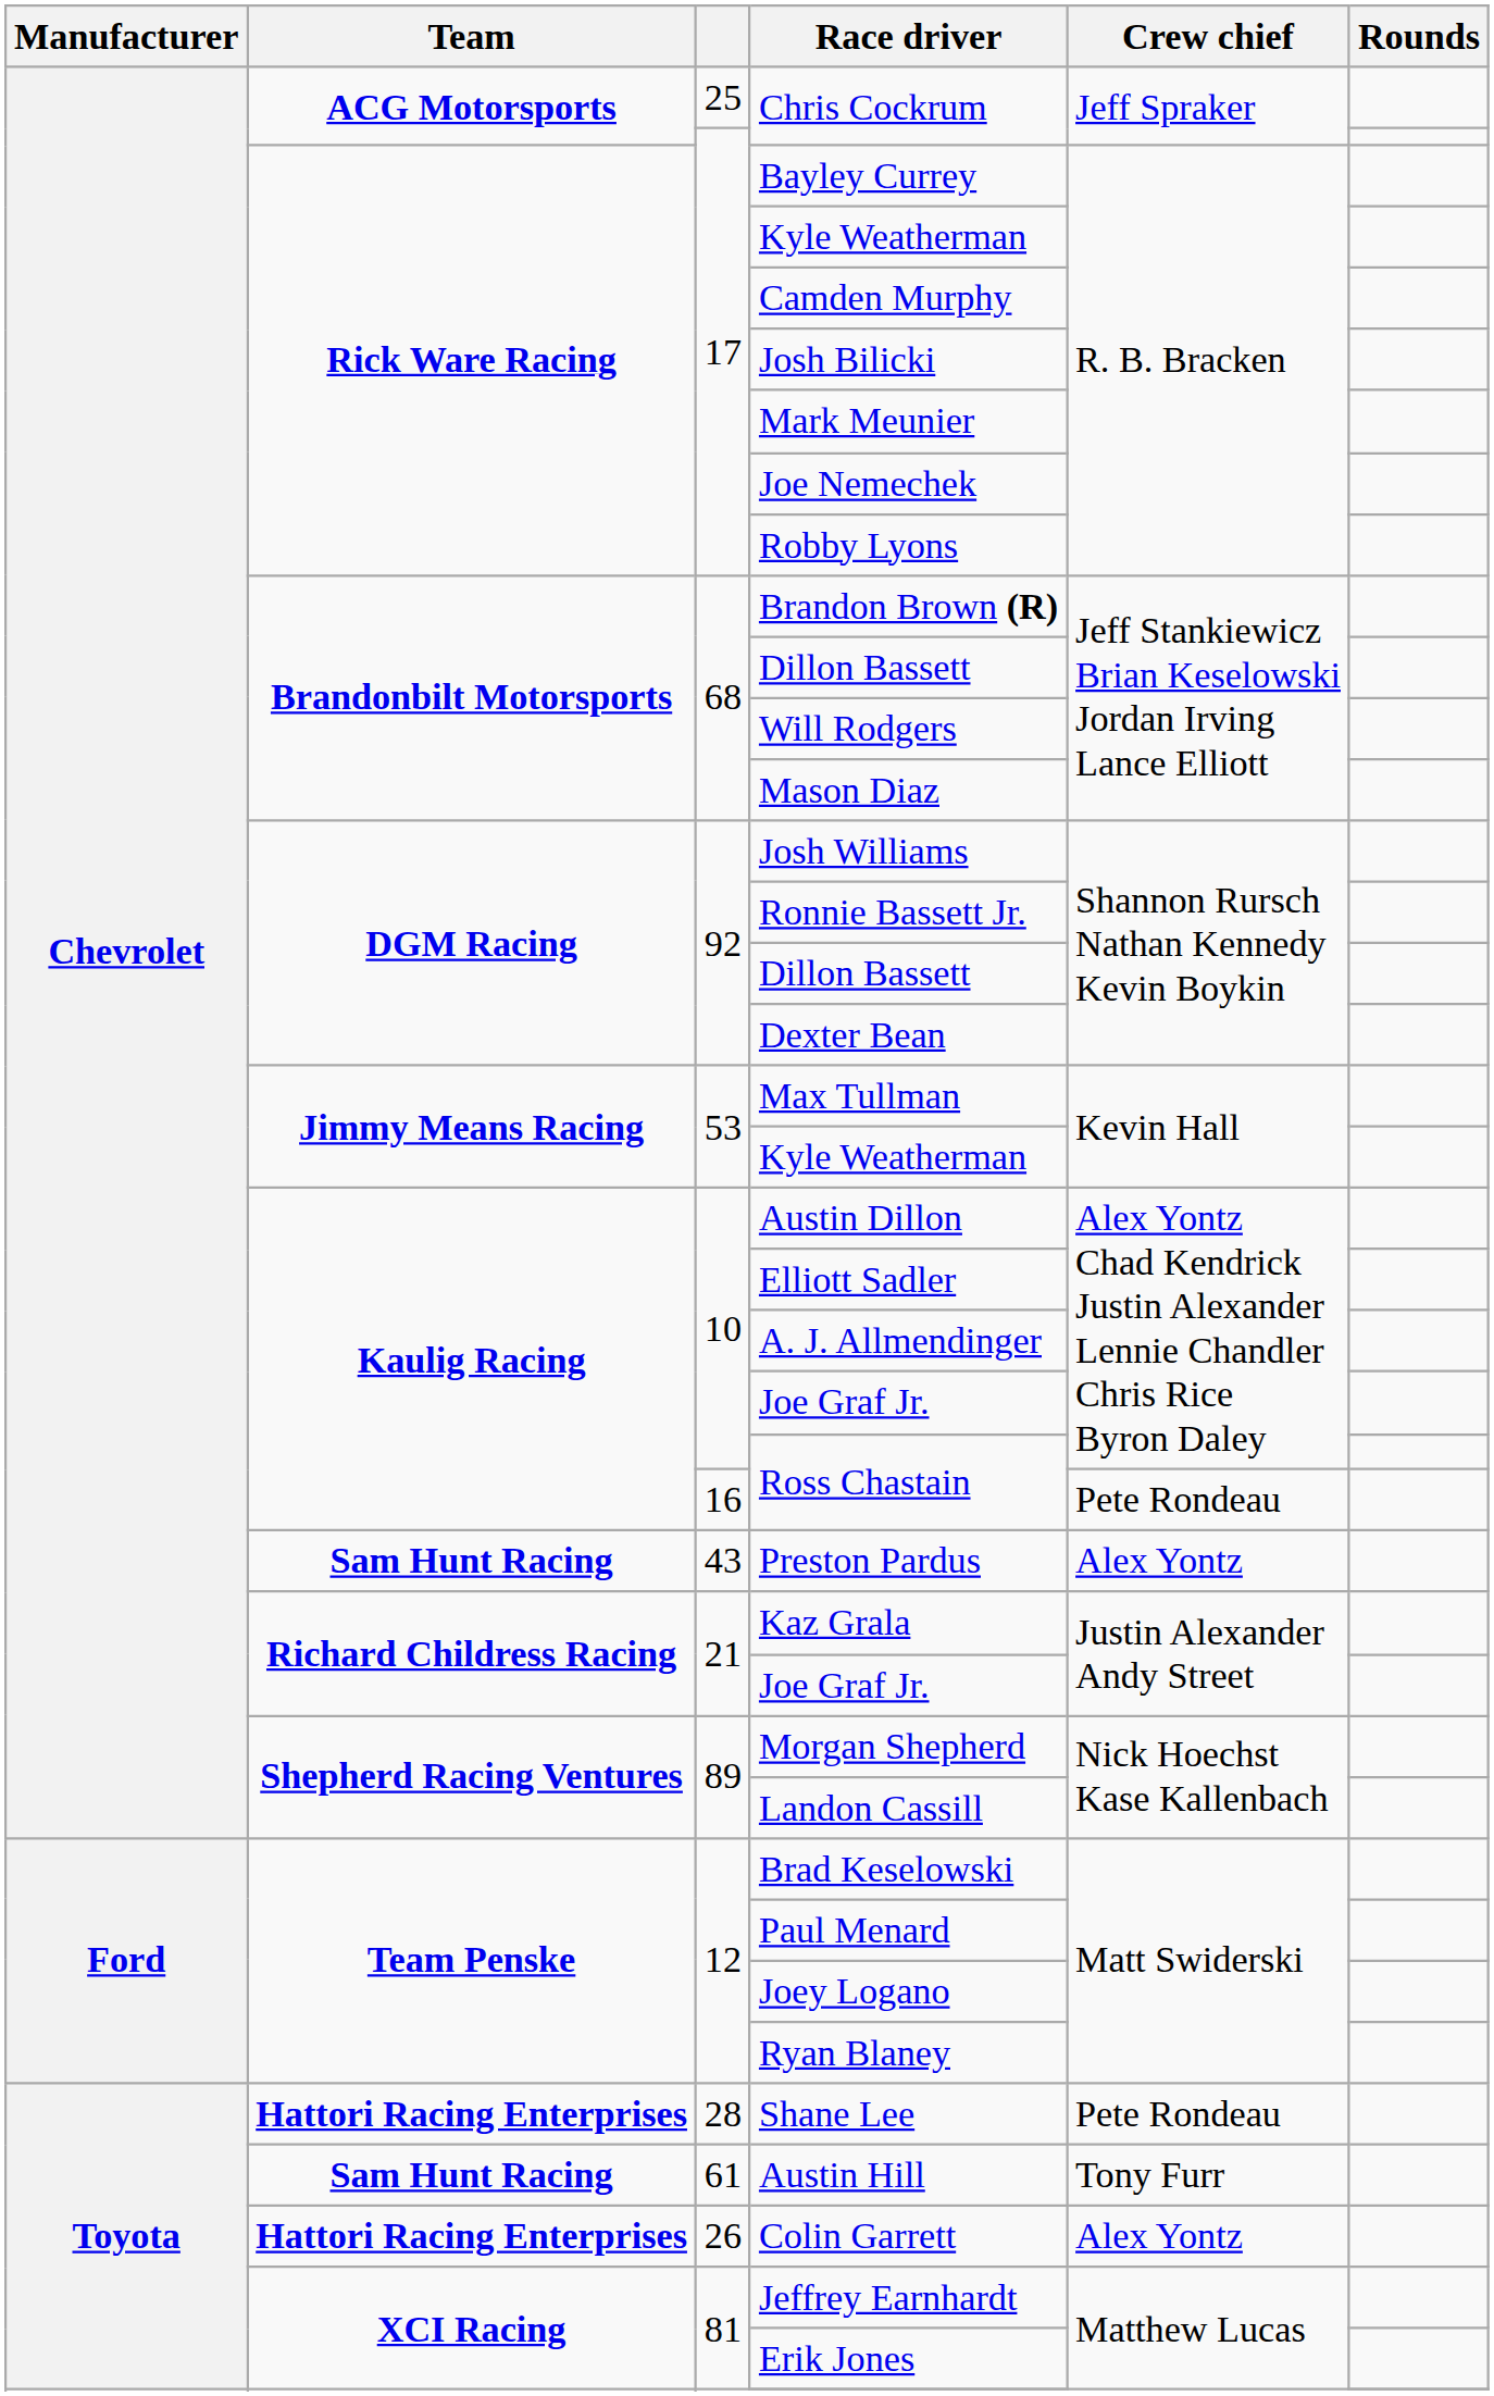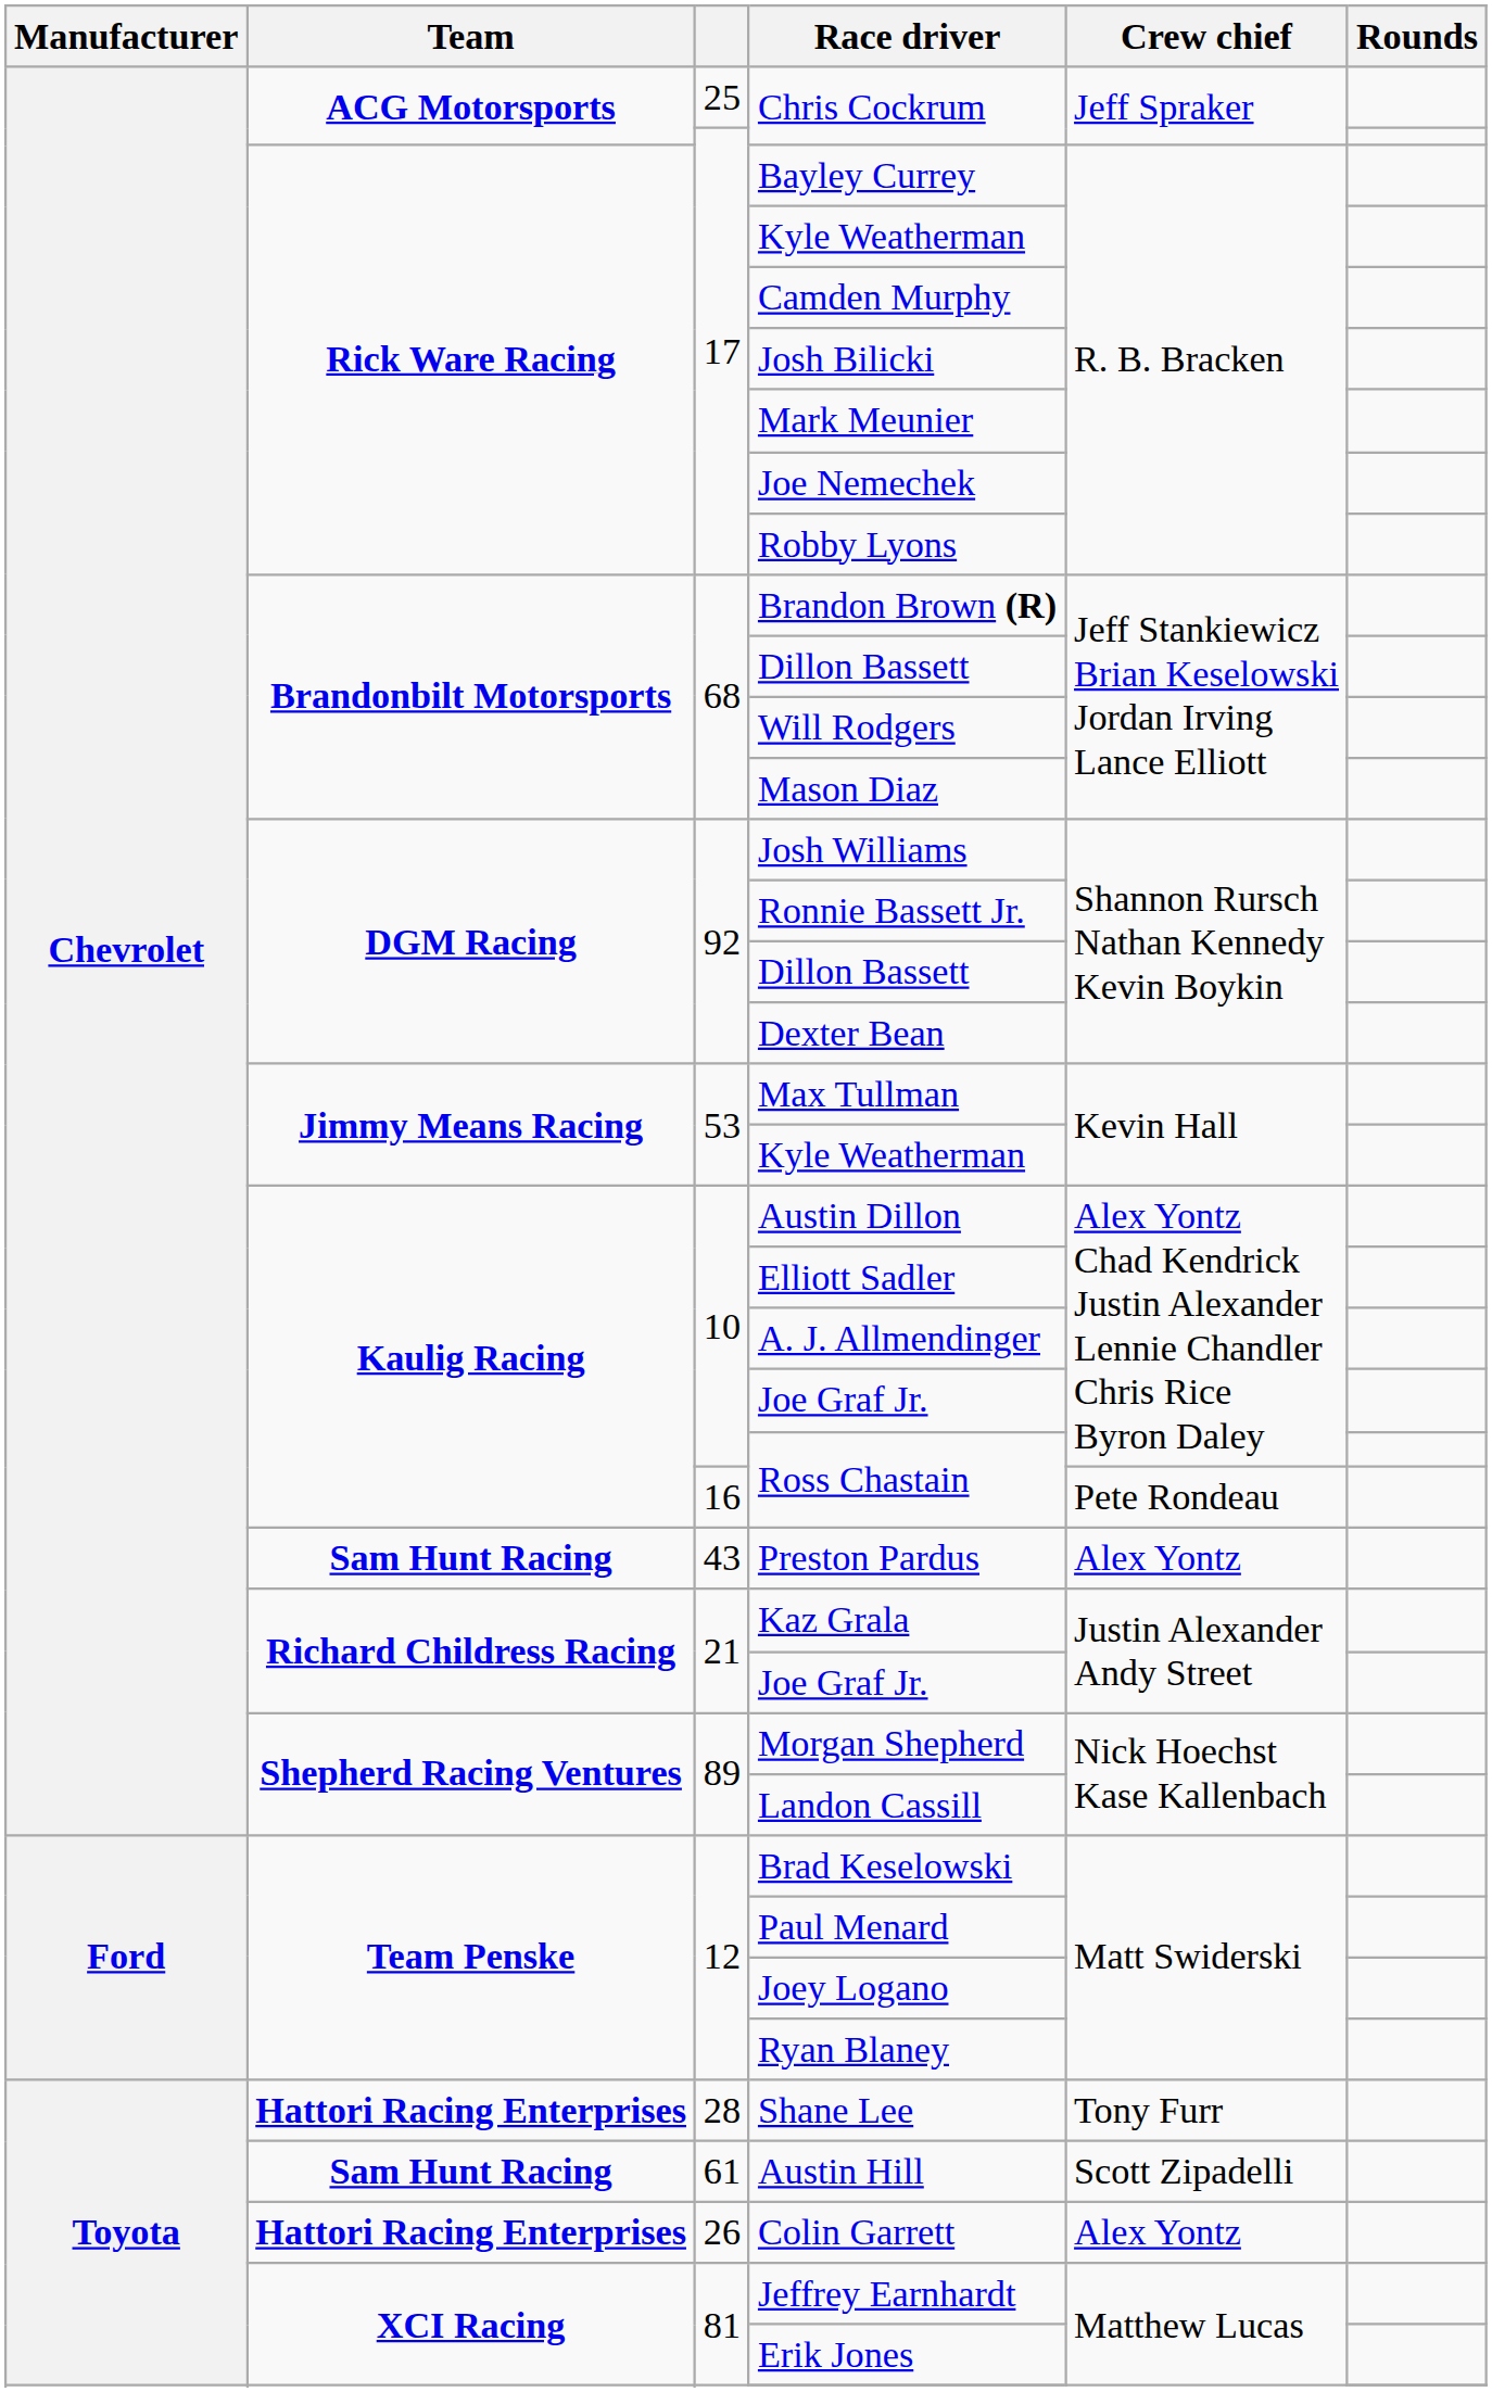Shane Lee | Crew chief: Pete Rondeau -> Tony Furr
Austin Hill | Crew chief: Tony Furr -> Scott Zipadelli
